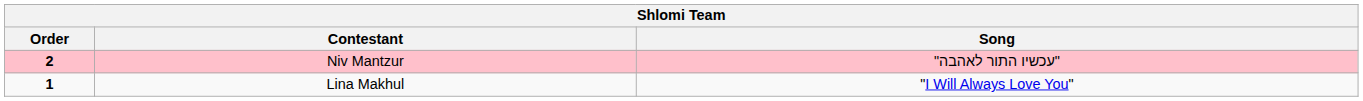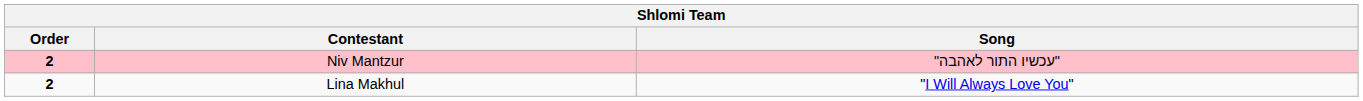Lina Makhul | Order: 1 -> 2
